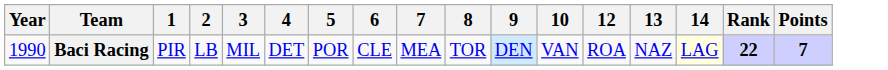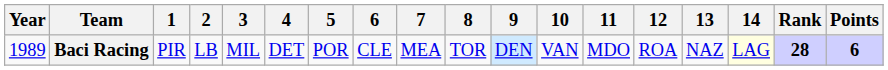+ column: 11 | MDO
Baci Racing | Year: 1990 -> 1989
Baci Racing | Rank: 22 -> 28
Baci Racing | Points: 7 -> 6
